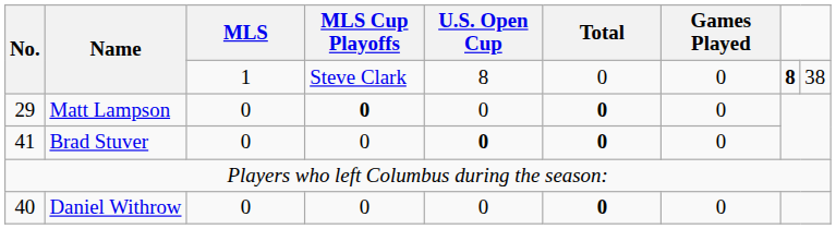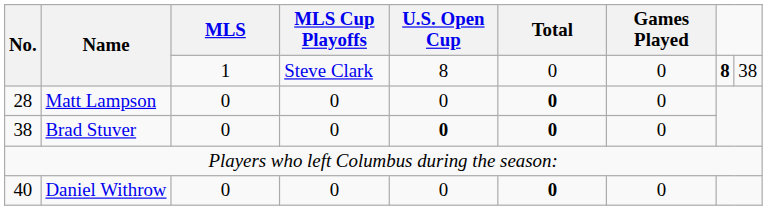Matt Lampson | No.: 29 -> 28
Matt Lampson | MLS Cup Playoffs: bold -> normal
Brad Stuver | No.: 41 -> 38
